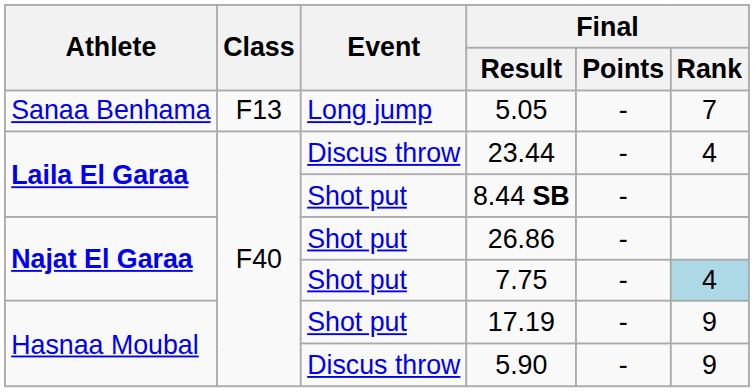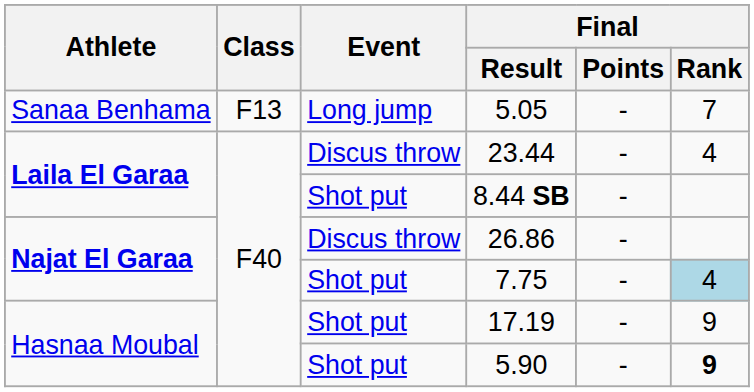26.86 | Event: Shot put -> Discus throw
5.90 | Event: Discus throw -> Shot put
5.90 | Final / Rank: normal -> bold
